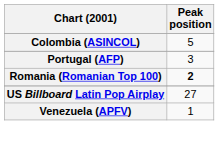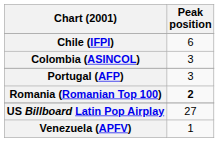+ row: Chile (IFPI) | 6
Colombia (ASINCOL) | Peak position: 5 -> 3
